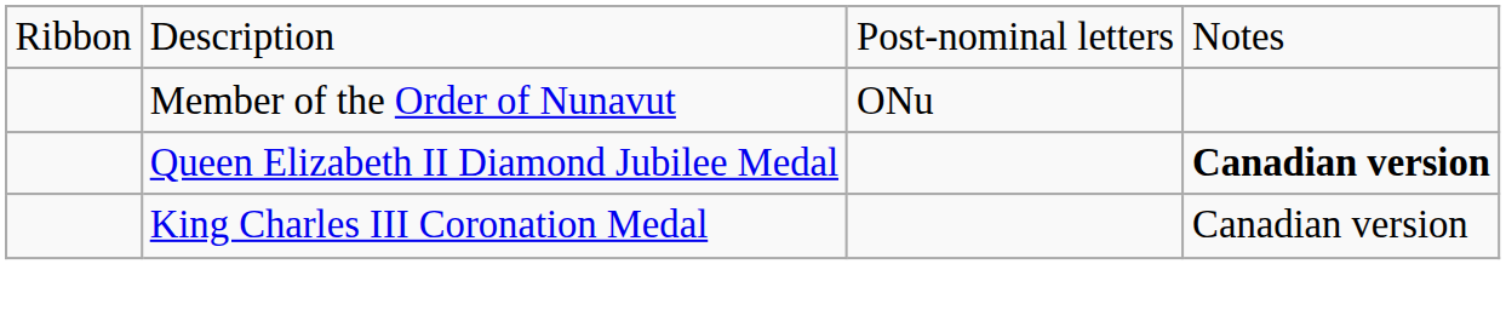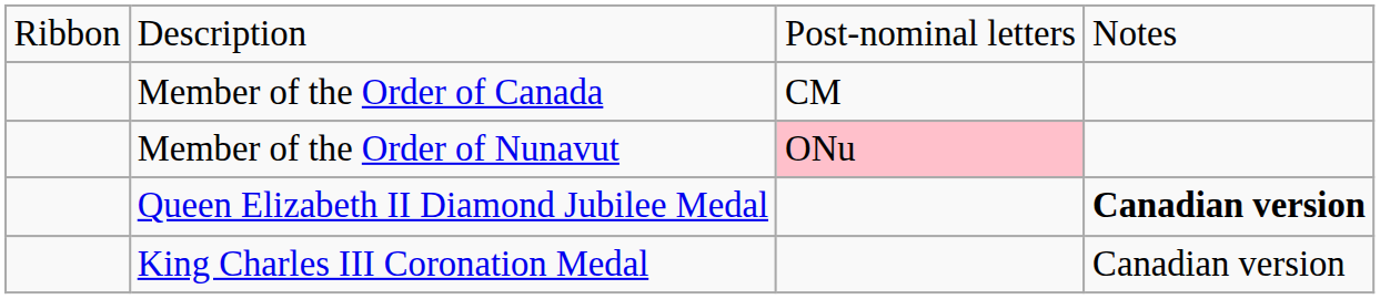+ row: Member of the Order of Canada | CM
Member of the Order of Nunavut | column 3: no background -> pink background
